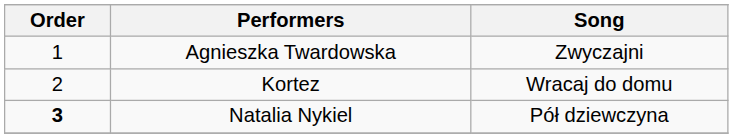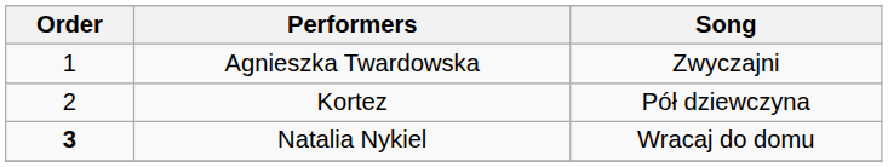Kortez | Song: Wracaj do domu -> Pół dziewczyna
Natalia Nykiel | Song: Pół dziewczyna -> Wracaj do domu
